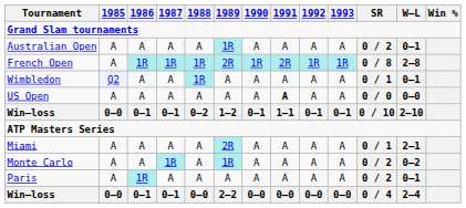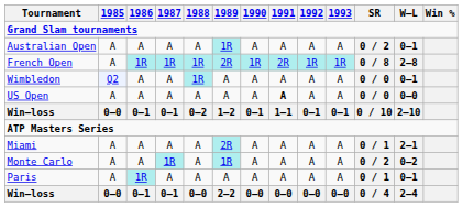Wimbledon | SR: 0 / 1 -> 0 / 0
Paris | SR: 0 / 2 -> 0 / 1
